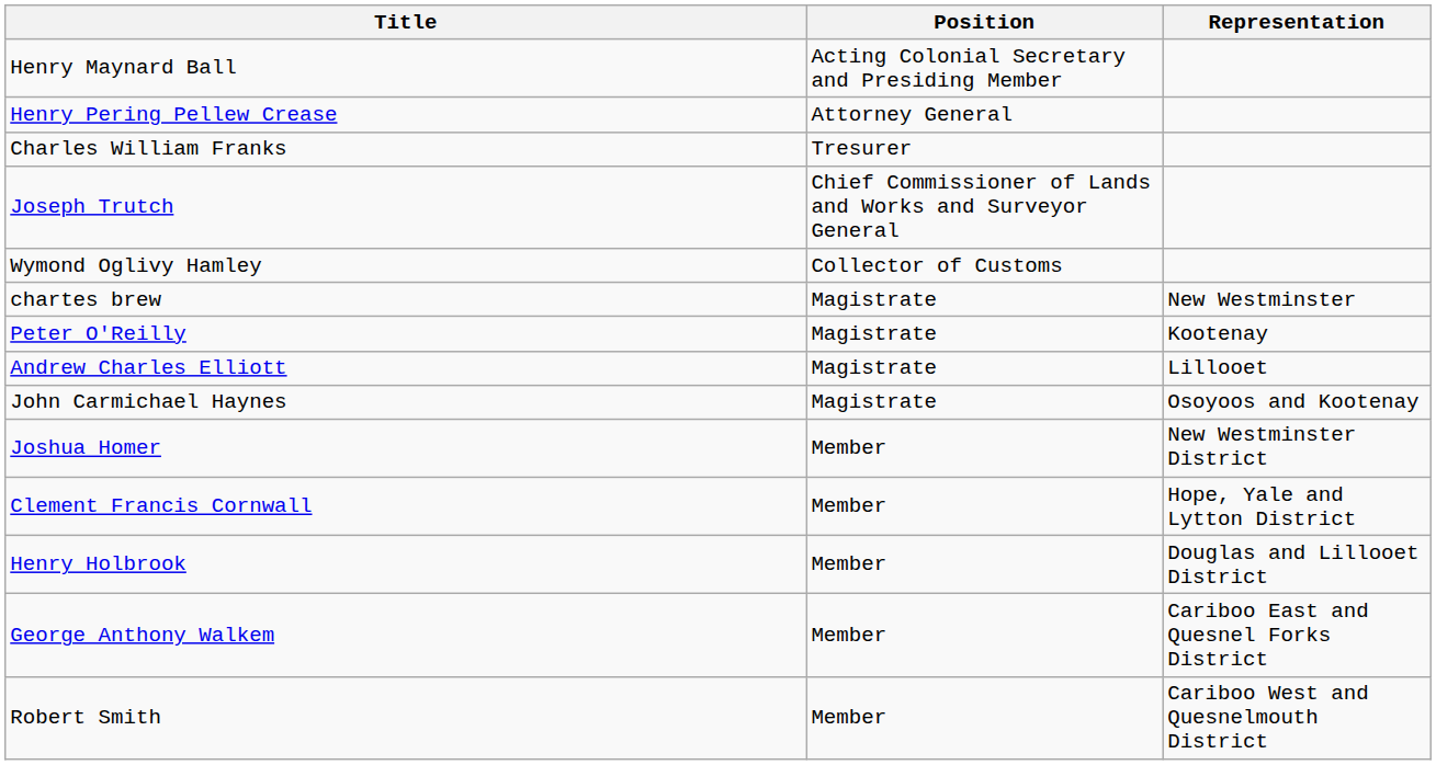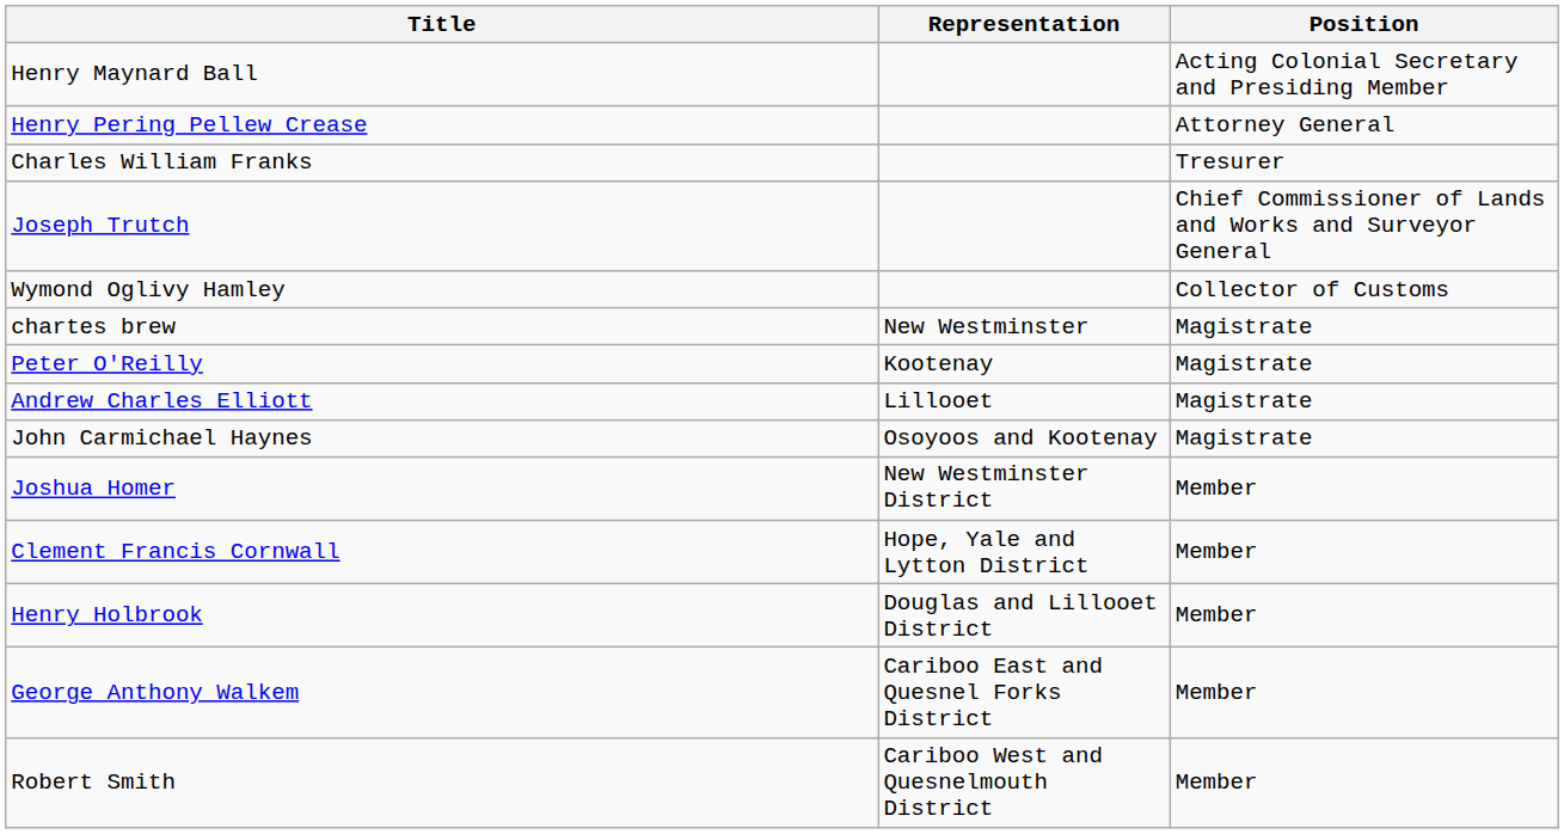columns swapped: Position <-> Representation
